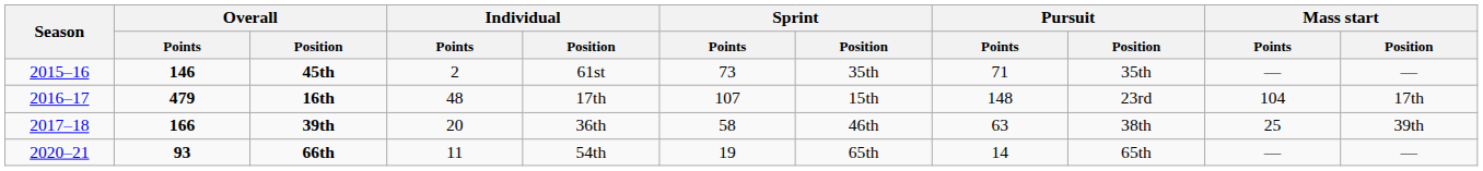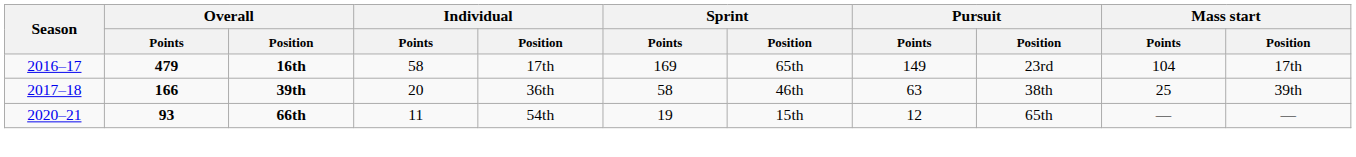- row: 2015–16 | 146 | 45th | 2 | 61st | 73 | 35th | 71 | 35th | — | —
16th | Individual / Points: 48 -> 58
16th | Sprint / Points: 107 -> 169
16th | Sprint / Position: 15th -> 65th
16th | Pursuit / Points: 148 -> 149
66th | Sprint / Position: 65th -> 15th
66th | Pursuit / Points: 14 -> 12
